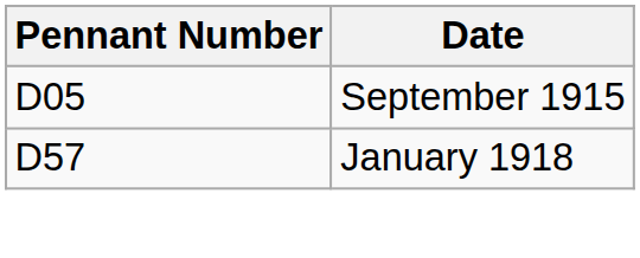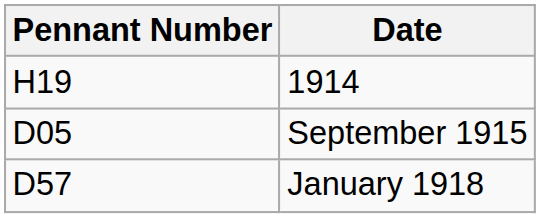+ row: H19 | 1914
